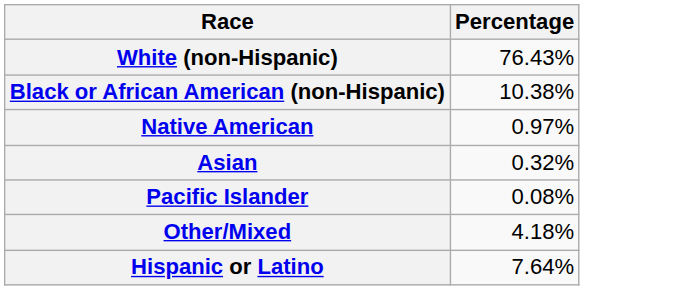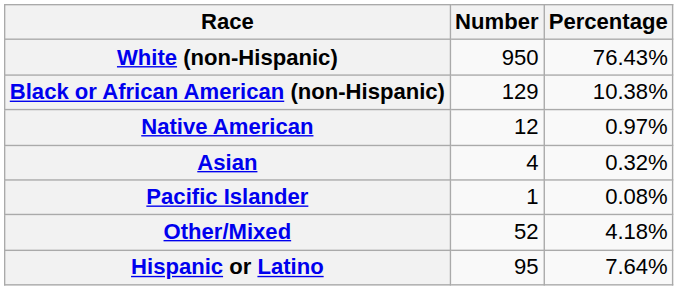+ column: Number | 950 | 129 | 12 | 4 | 1 | 52 | 95
